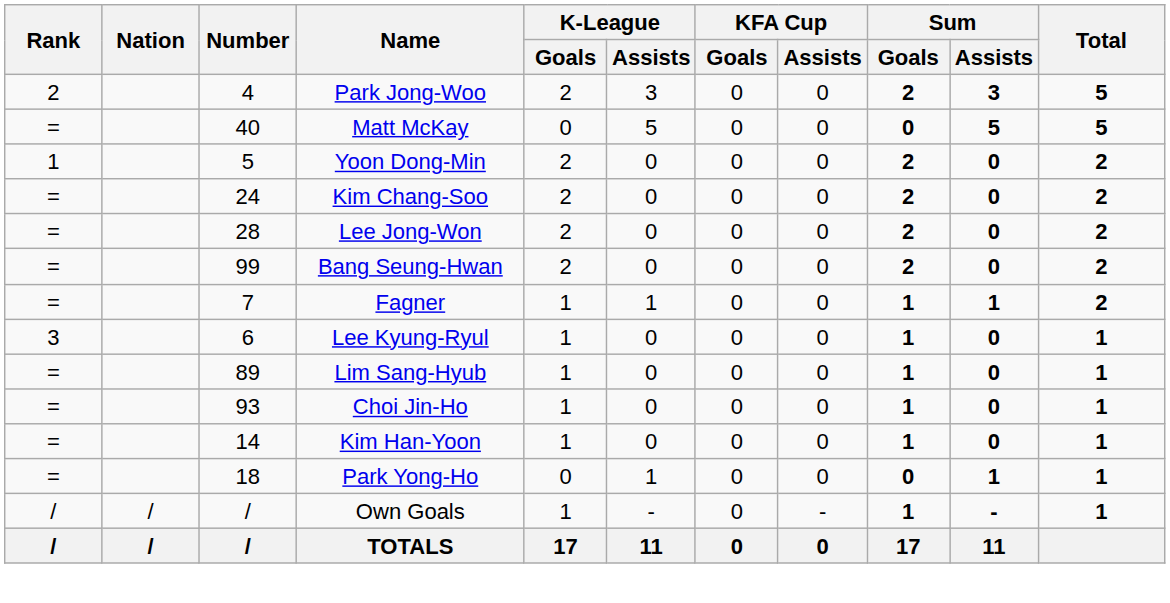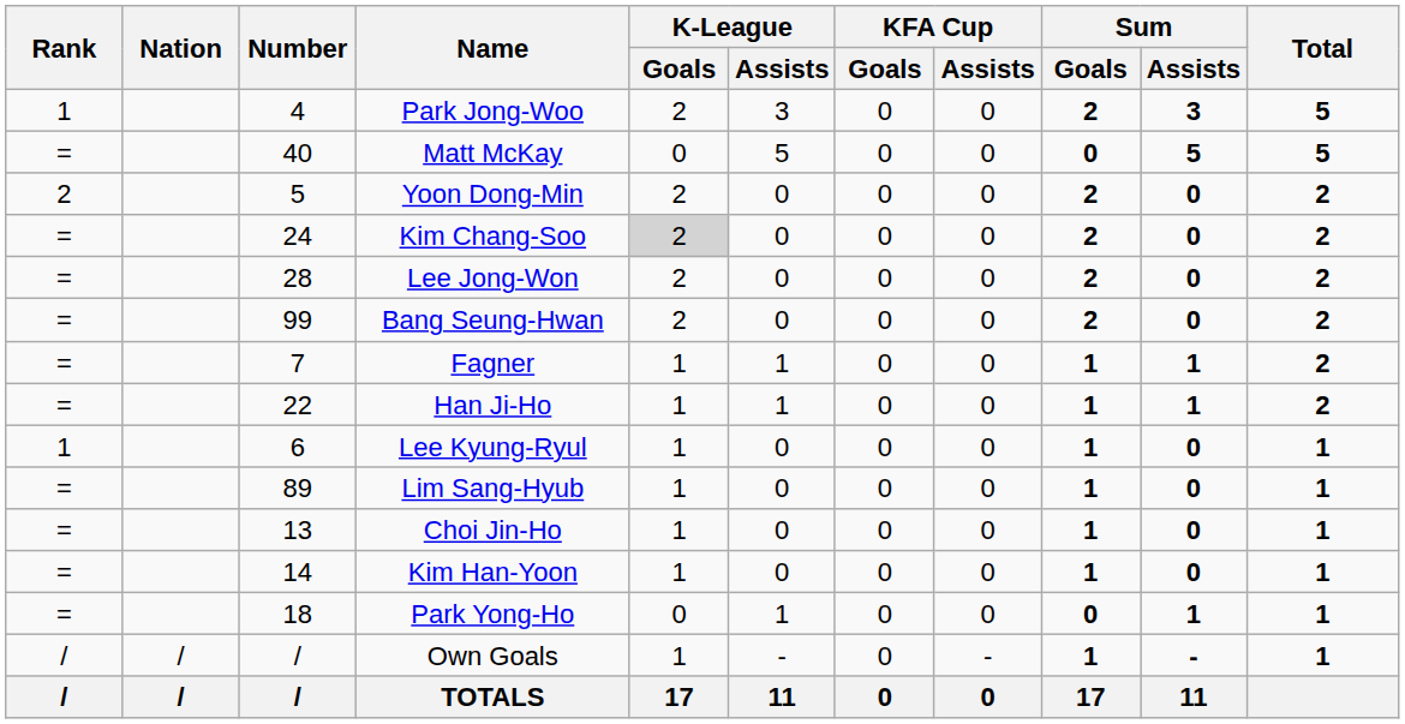Park Jong-Woo | Rank: 2 -> 1
Yoon Dong-Min | Rank: 1 -> 2
Kim Chang-Soo | K-League / Goals: no background -> lightgrey background
+ row: = | 22 | Han Ji-Ho | 1 | 1 | 0 | 0 | 1 | 1 | 2
Lee Kyung-Ryul | Rank: 3 -> 1
Choi Jin-Ho | Number: 93 -> 13
